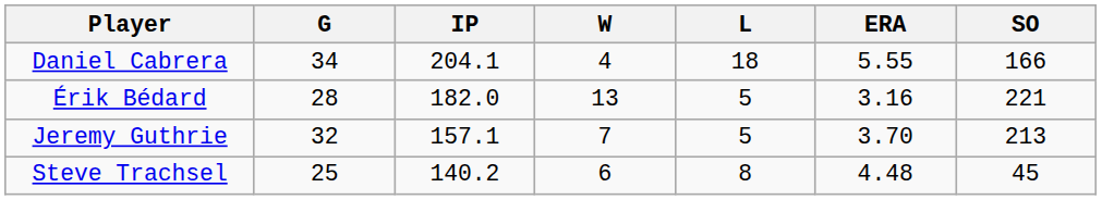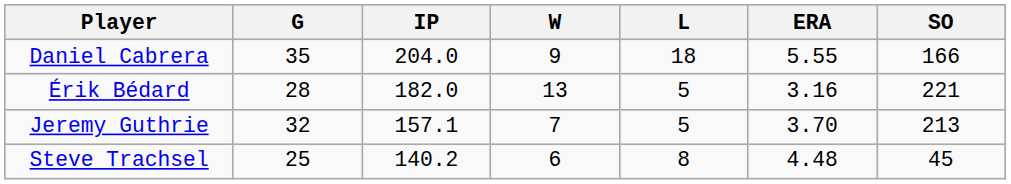Daniel Cabrera | G: 34 -> 35
Daniel Cabrera | IP: 204.1 -> 204.0
Daniel Cabrera | W: 4 -> 9
